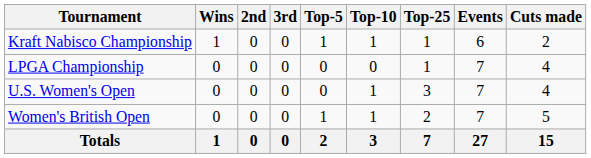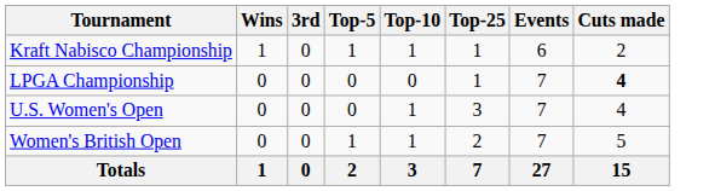- column: 2nd | 0 | 0 | 0 | 0 | 0
LPGA Championship | Cuts made: normal -> bold
